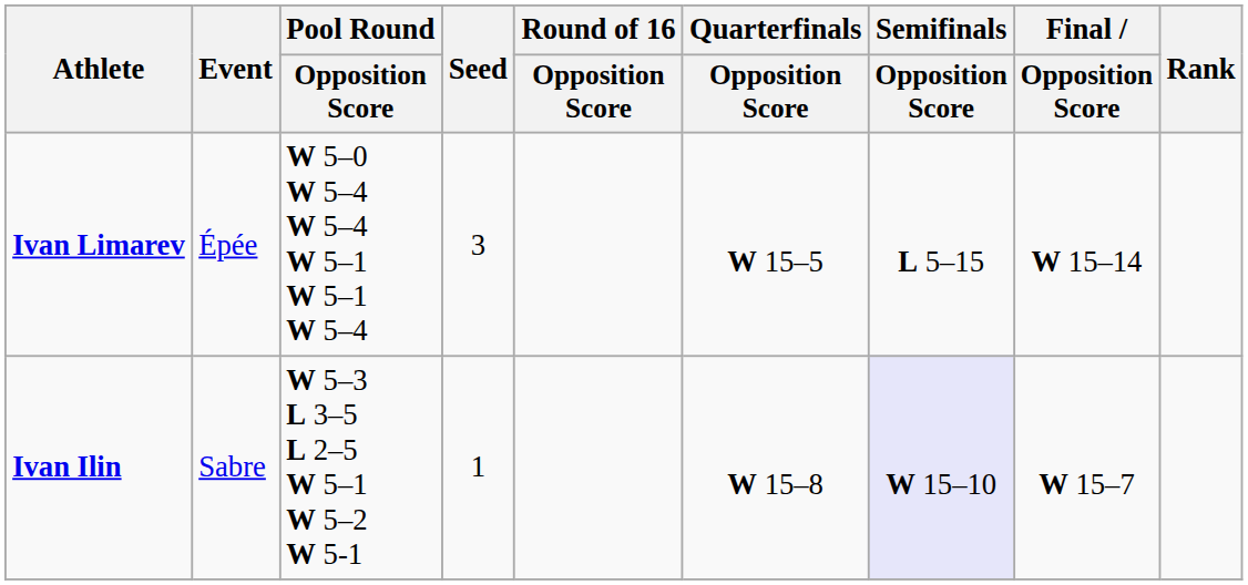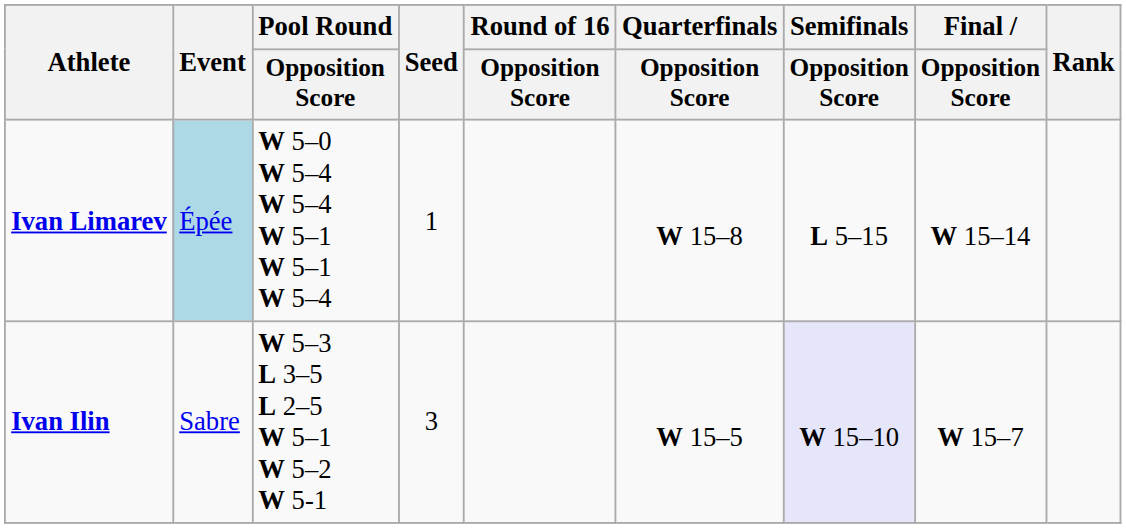Ivan Limarev | Event: no background -> lightblue background
Ivan Limarev | Seed: 3 -> 1
Ivan Limarev | Quarterfinals / Opposition Score: W 15–5 -> W 15–8
Ivan Ilin | Seed: 1 -> 3
Ivan Ilin | Quarterfinals / Opposition Score: W 15–8 -> W 15–5
